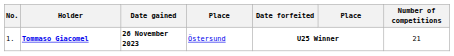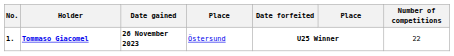Tommaso Giacomel | No.: normal -> bold
Tommaso Giacomel | Number of competitions: 21 -> 22
